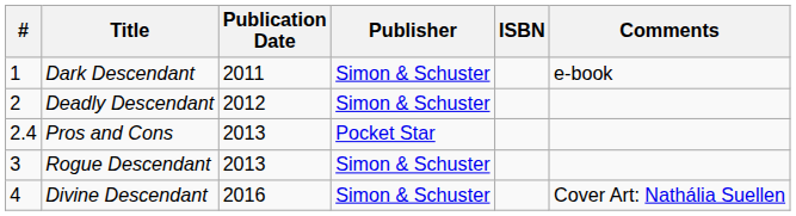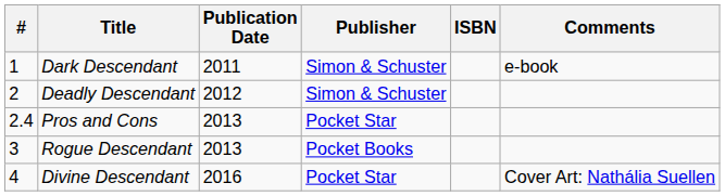Rogue Descendant | Publisher: Simon & Schuster -> Pocket Books
Divine Descendant | Publisher: Simon & Schuster -> Pocket Star
